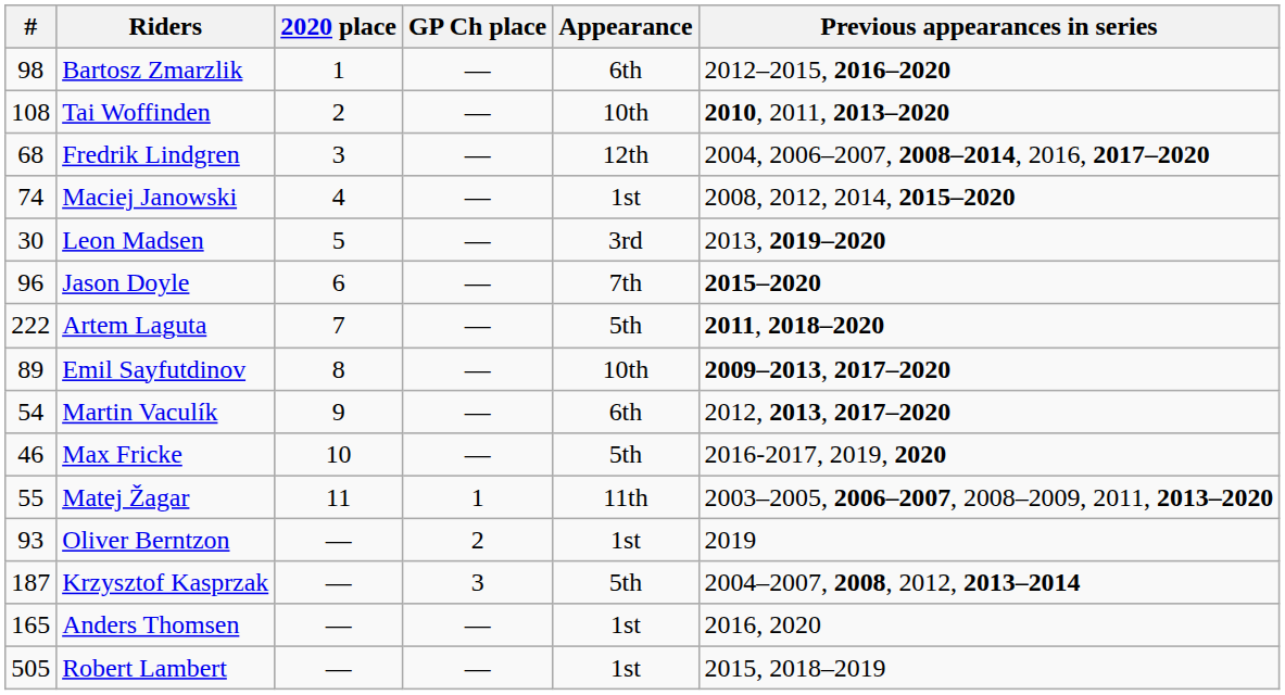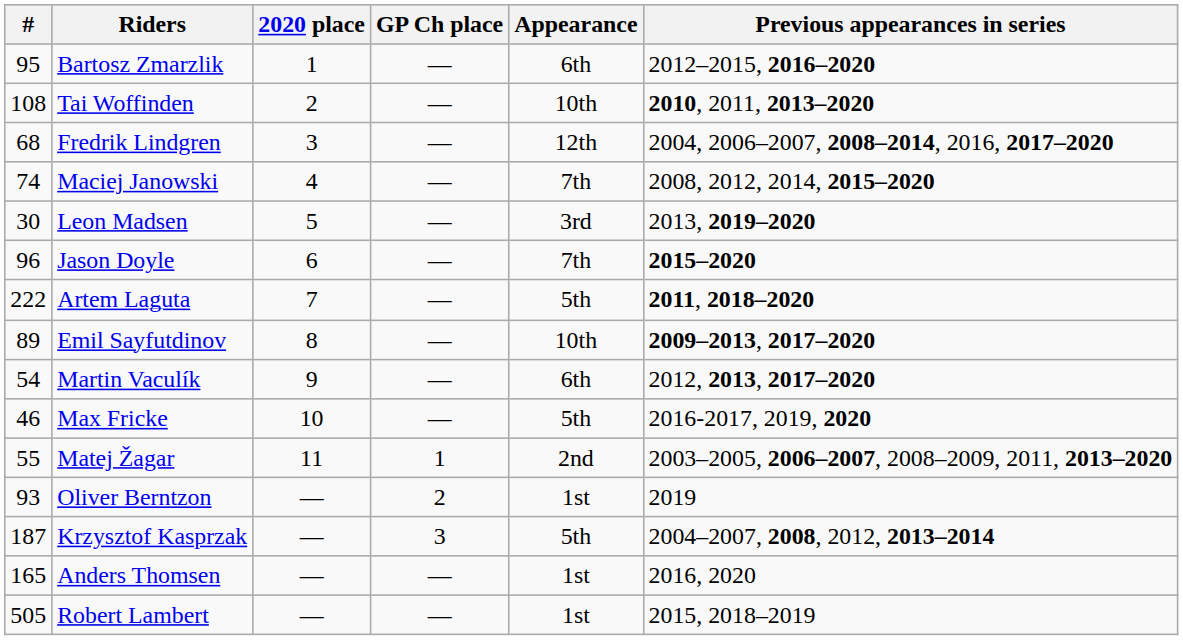Bartosz Zmarzlik | #: 98 -> 95
Maciej Janowski | Appearance: 1st -> 7th
Matej Žagar | Appearance: 11th -> 2nd
